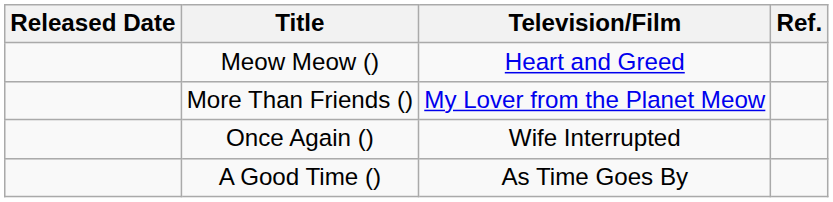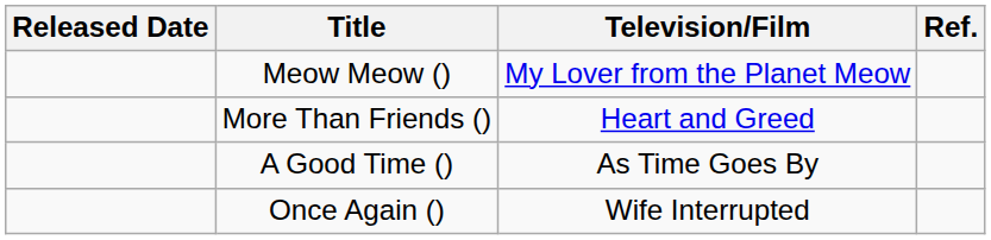Meow Meow () | Television/Film: Heart and Greed -> My Lover from the Planet Meow
More Than Friends () | Television/Film: My Lover from the Planet Meow -> Heart and Greed
rows swapped: Once Again () <-> A Good Time ()
